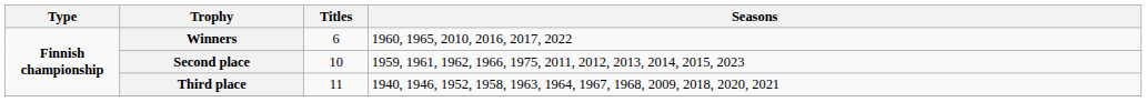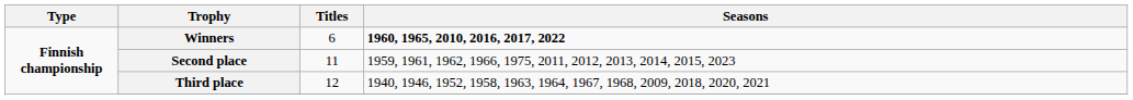Winners | Seasons: normal -> bold
Second place | Titles: 10 -> 11
Third place | Titles: 11 -> 12
